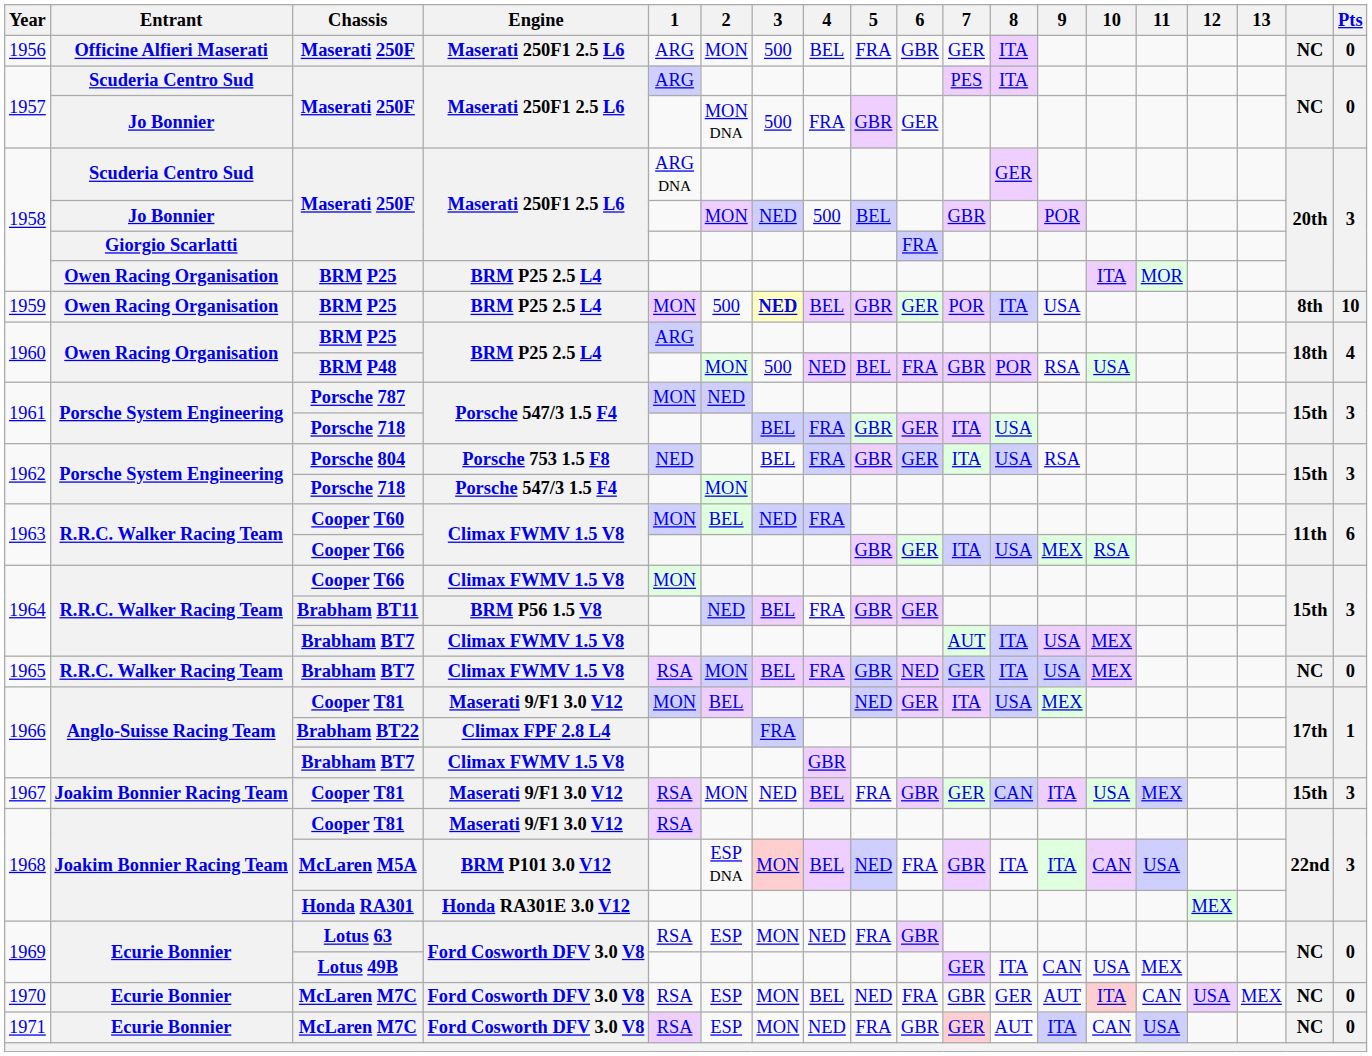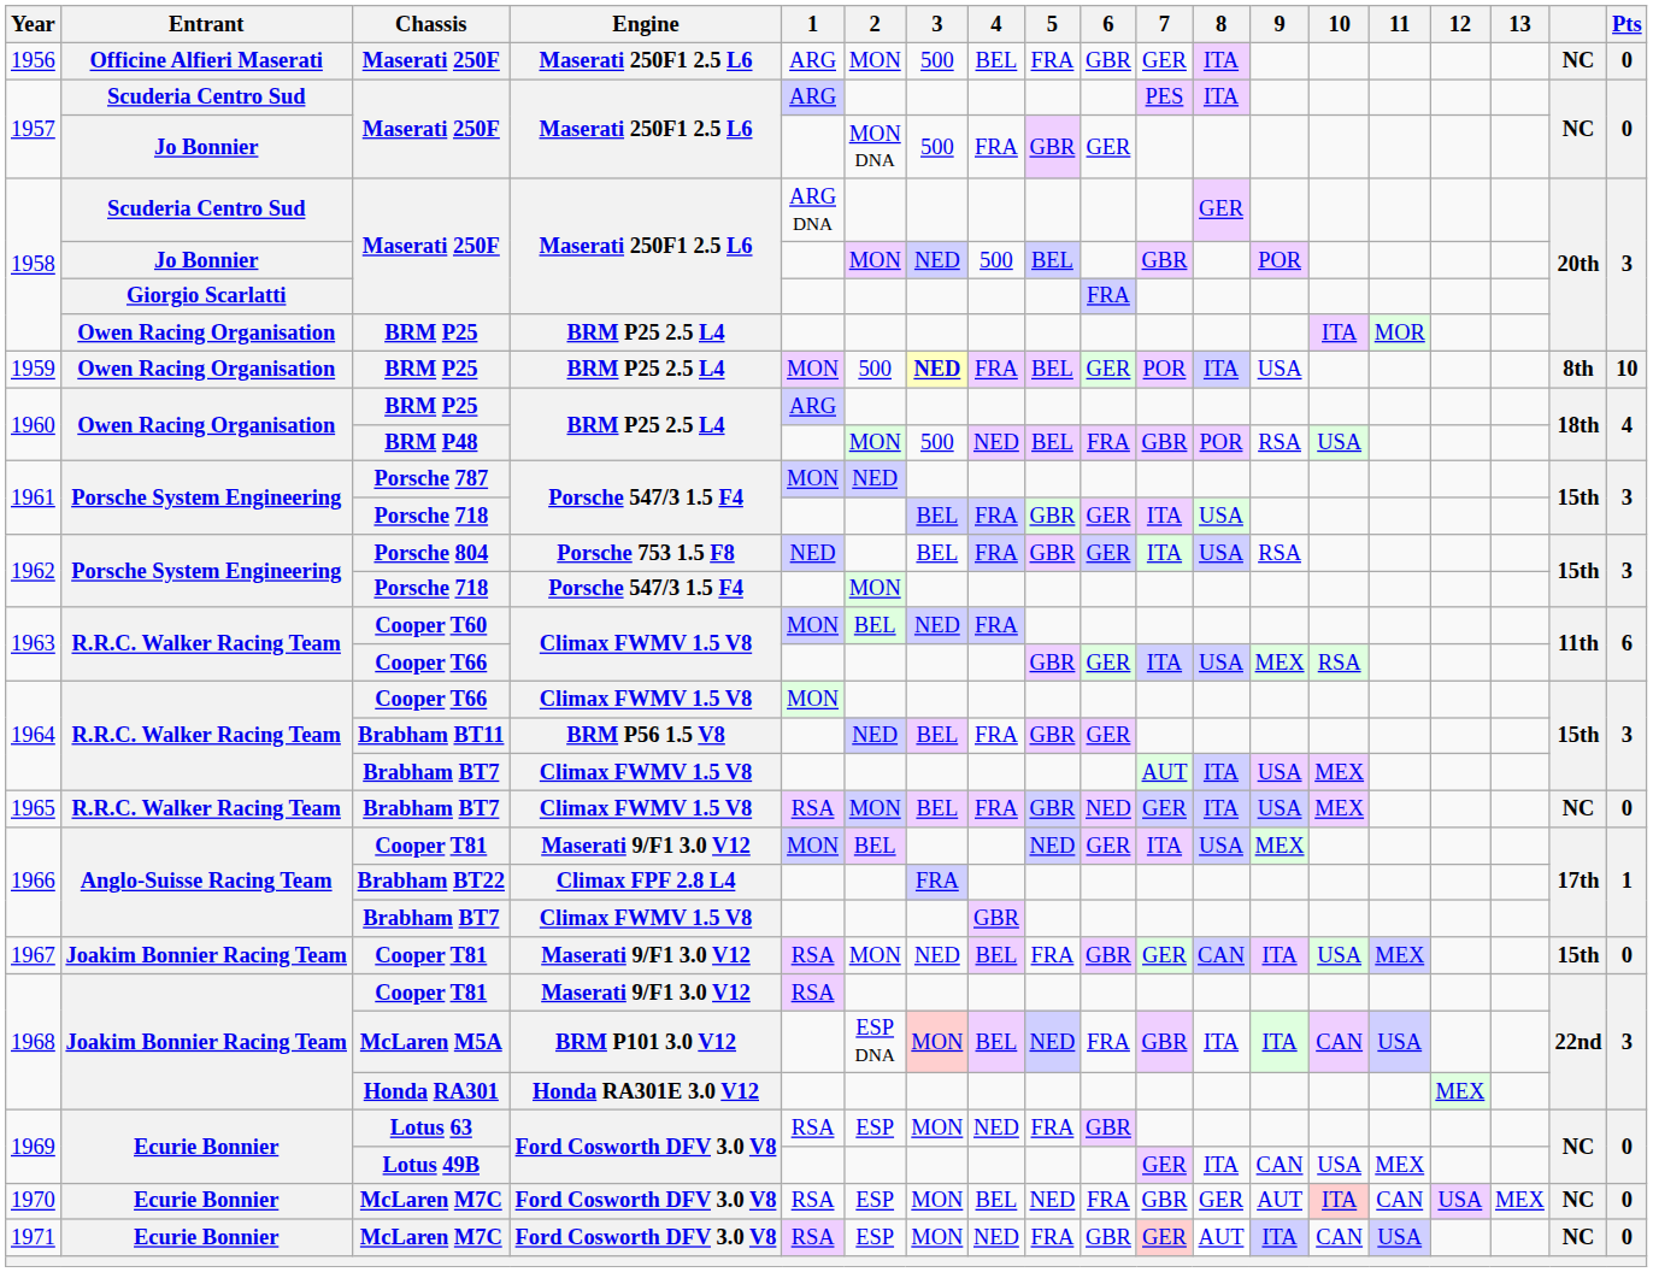1959 / BRM P25 | 4: BEL -> FRA
1959 / BRM P25 | 5: GBR -> BEL
1967 / Cooper T81 | Pts: 3 -> 0
